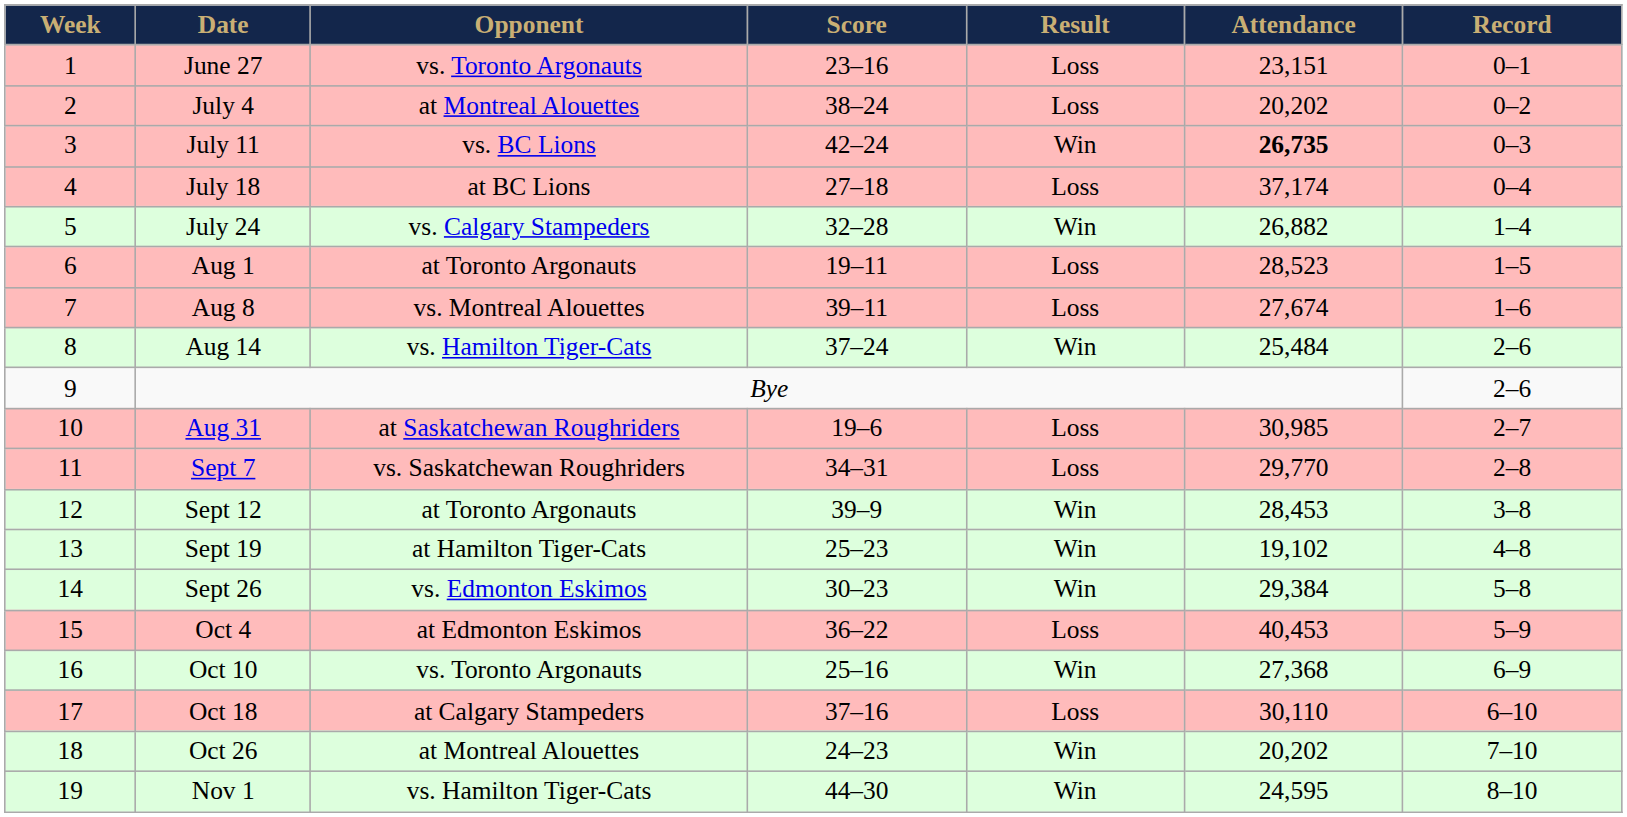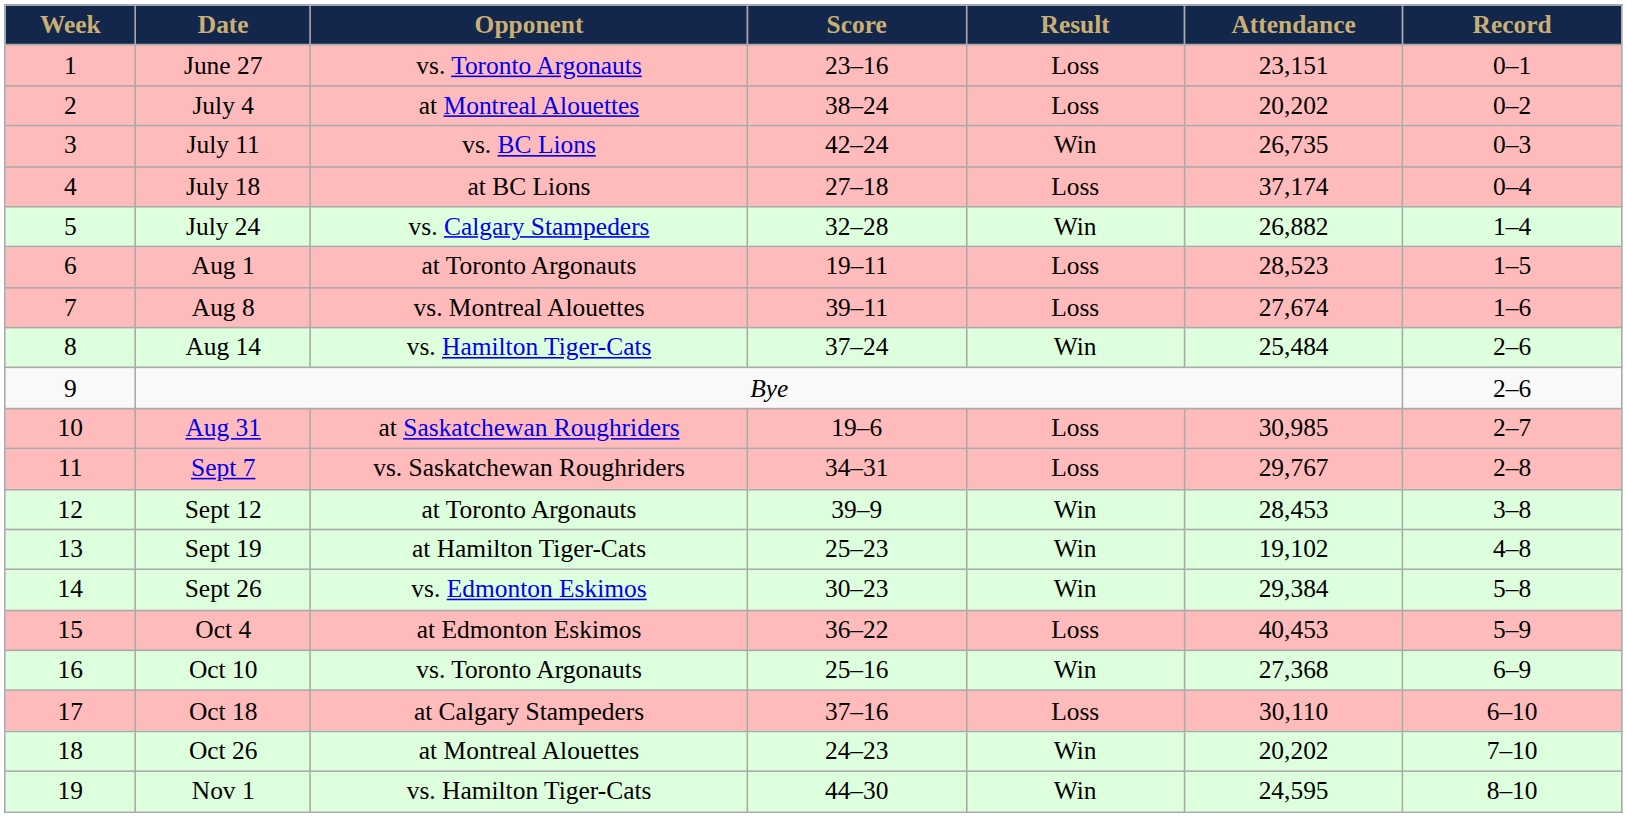July 11 | Attendance: bold -> normal
Sept 7 | Attendance: 29,770 -> 29,767
